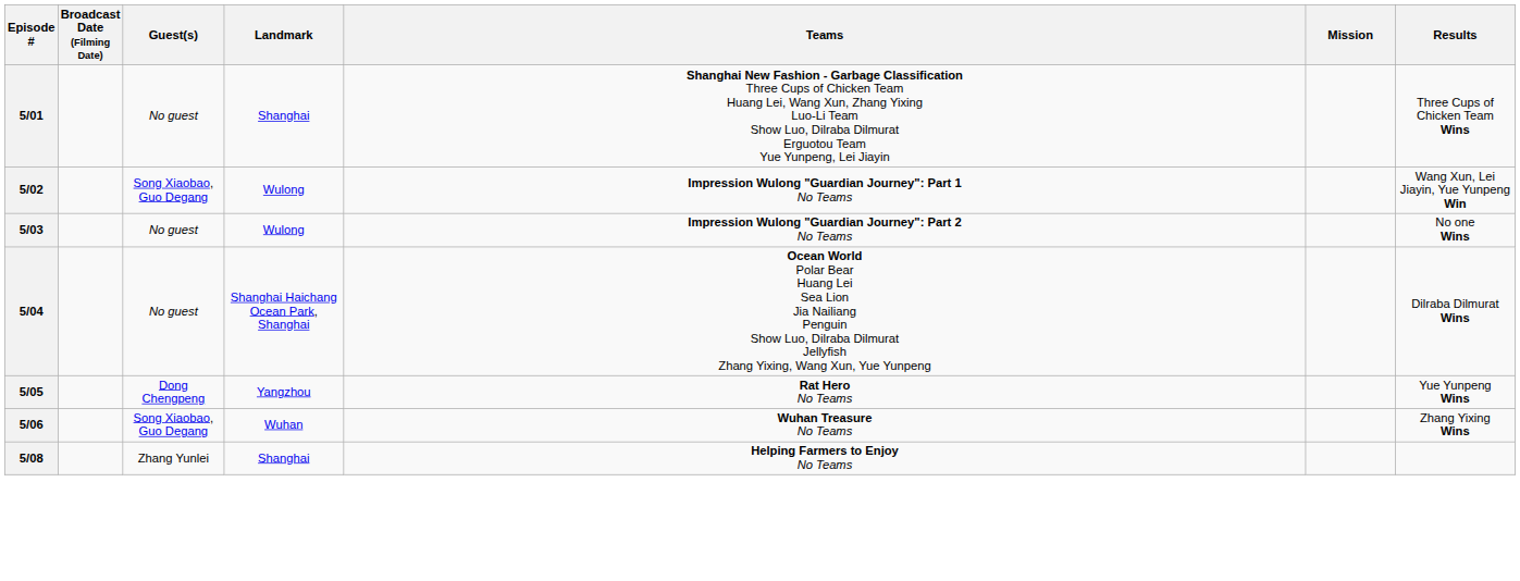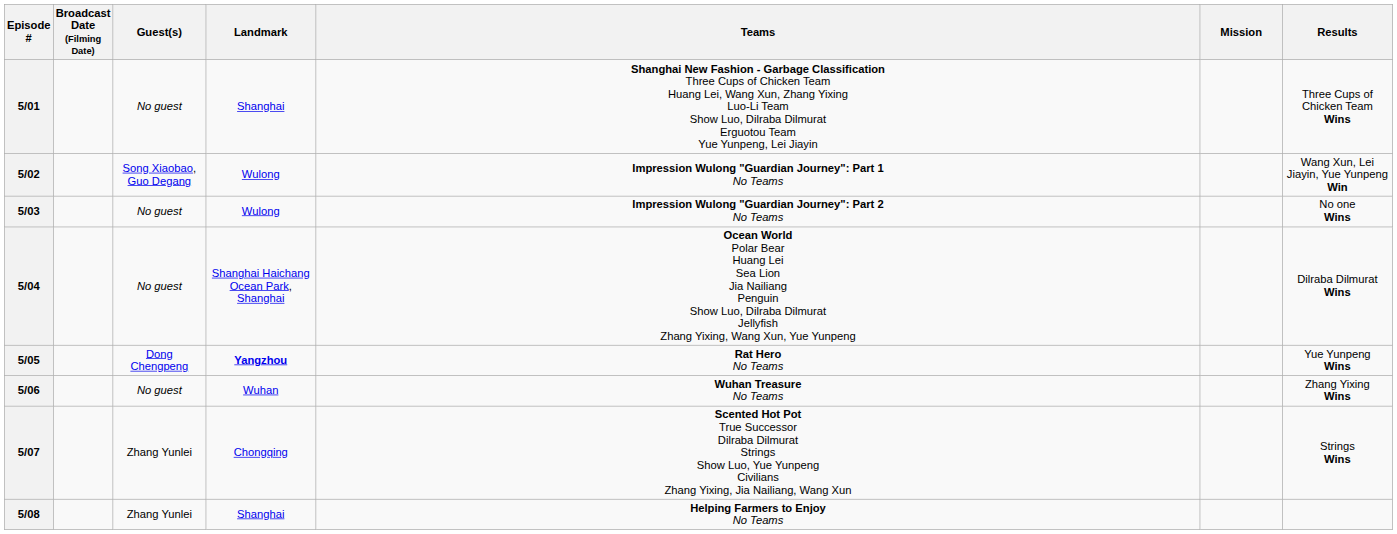5/05 | Landmark: normal -> bold
5/06 | Guest(s): Song Xiaobao, Guo Degang -> No guest
+ row: 5/07 | Zhang Yunlei | Chongqing | Scented Hot Pot True Successor Dilraba Dilmurat Strings Show Luo, Yue Yunpeng Civilians Zhang Yixing, Jia Nailiang, Wang Xun | Strings Wins
